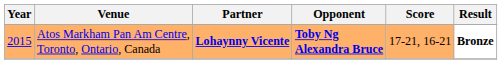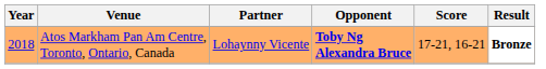Atos Markham Pan Am Centre, Toronto, Ontario, Canada | Year: 2015 -> 2018
Atos Markham Pan Am Centre, Toronto, Ontario, Canada | Partner: bold -> normal
